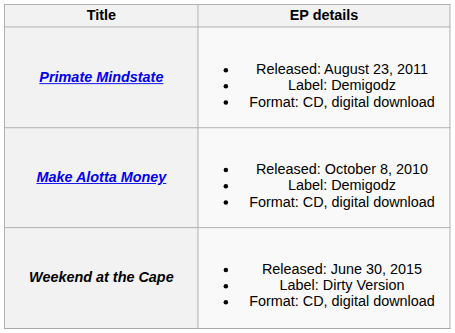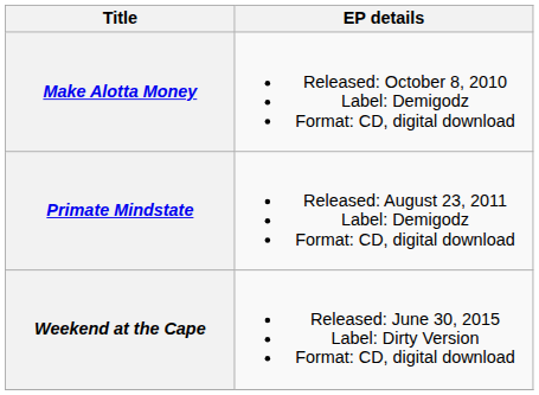rows swapped: Make Alotta Money <-> Primate Mindstate
